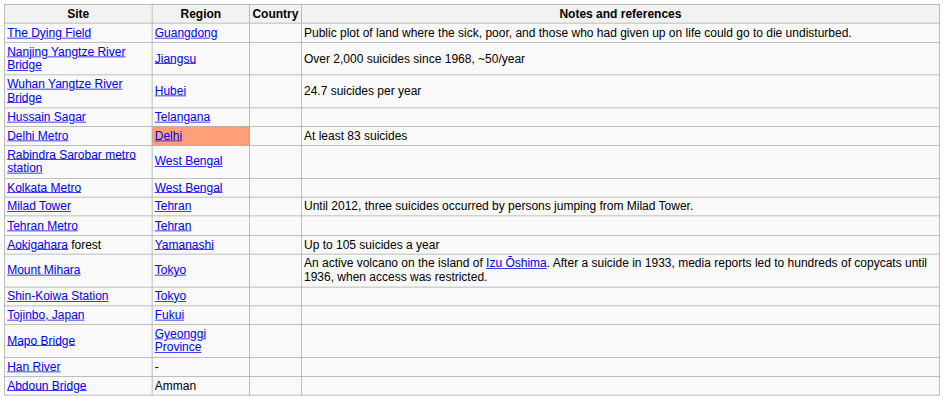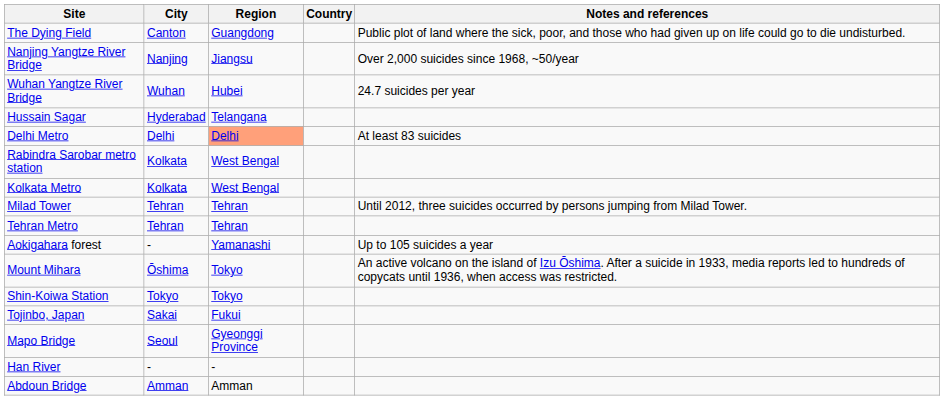+ column: City | Canton | Nanjing | Wuhan | Hyderabad | Delhi | Kolkata | Kolkata | Tehran | Tehran | - | Ōshima | Tokyo | Sakai | Seoul | - | Amman
